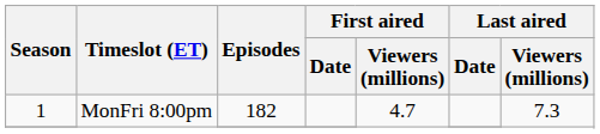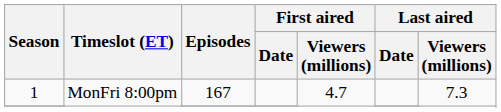1 / MonFri 8:00pm | Episodes: 182 -> 167
